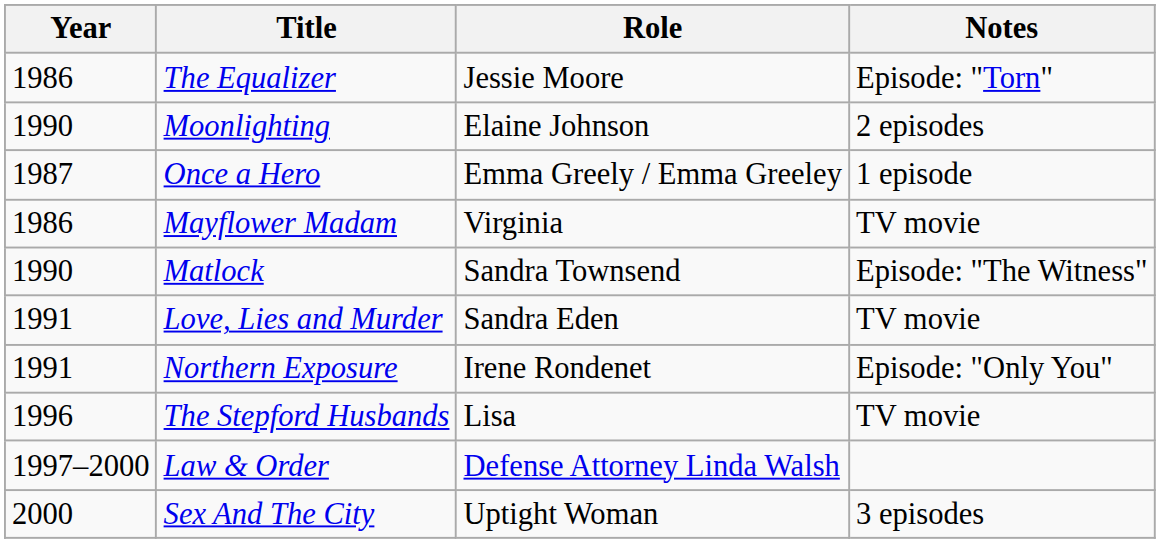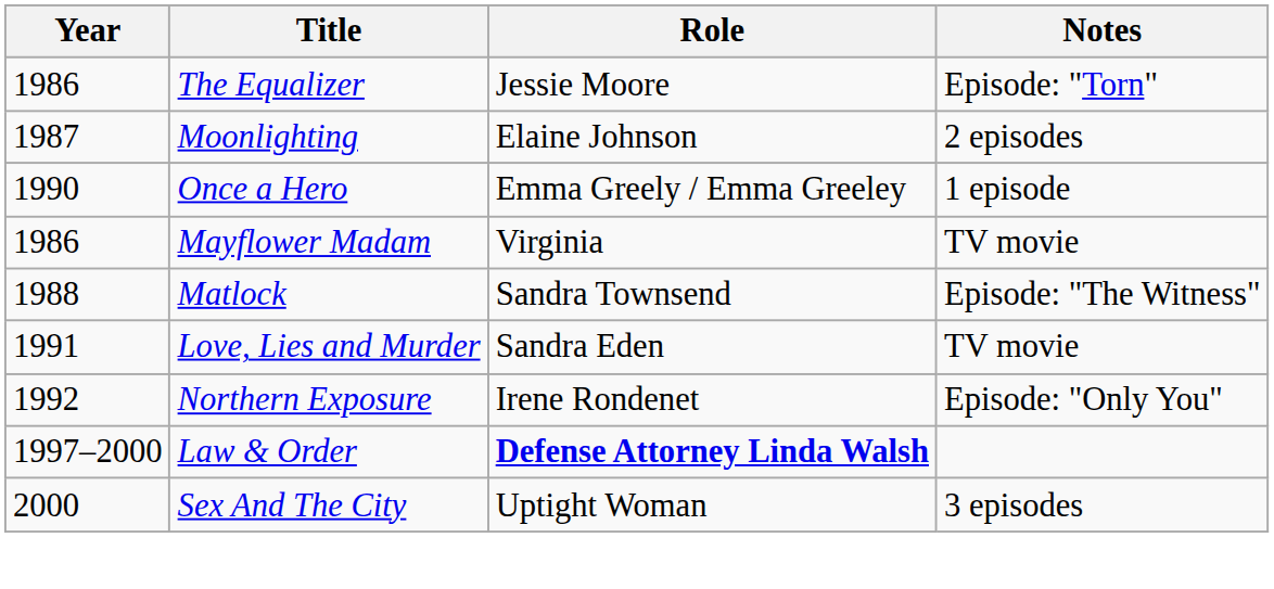Moonlighting | Year: 1990 -> 1987
Once a Hero | Year: 1987 -> 1990
Matlock | Year: 1990 -> 1988
Northern Exposure | Year: 1991 -> 1992
- row: 1996 | The Stepford Husbands | Lisa | TV movie
Law & Order | Role: normal -> bold
